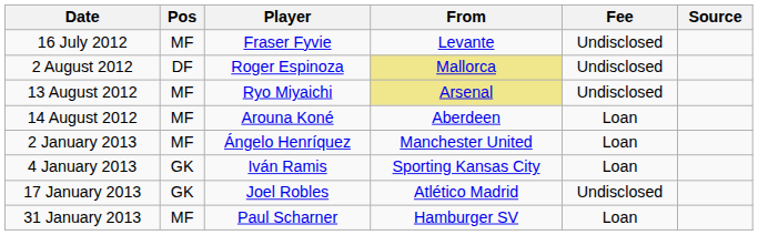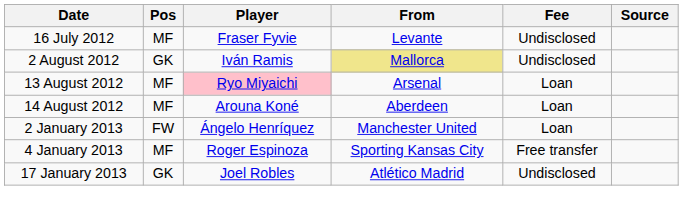2 August 2012 | Pos: DF -> GK
2 August 2012 | Player: Roger Espinoza -> Iván Ramis
13 August 2012 | Player: no background -> pink background
13 August 2012 | From: khaki background -> no background
13 August 2012 | Fee: Undisclosed -> Loan
2 January 2013 | Pos: MF -> FW
4 January 2013 | Pos: GK -> MF
4 January 2013 | Player: Iván Ramis -> Roger Espinoza
4 January 2013 | Fee: Loan -> Free transfer
- row: 31 January 2013 | MF | Paul Scharner | Hamburger SV | Loan
